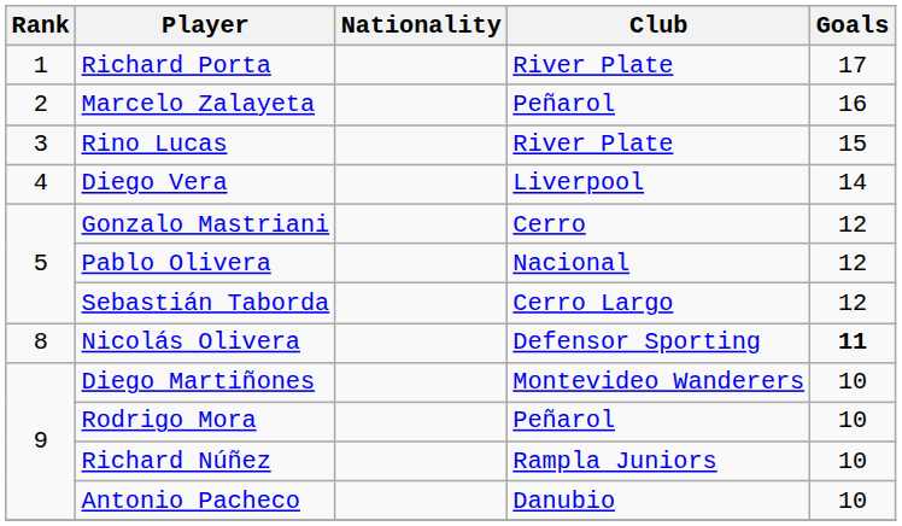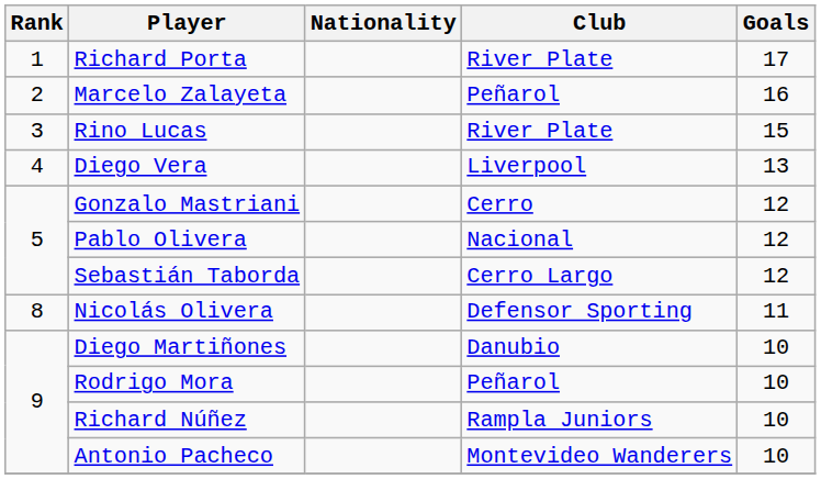Diego Vera | Goals: 14 -> 13
Nicolás Olivera | Goals: bold -> normal
Diego Martiñones | Club: Montevideo Wanderers -> Danubio
Antonio Pacheco | Club: Danubio -> Montevideo Wanderers
